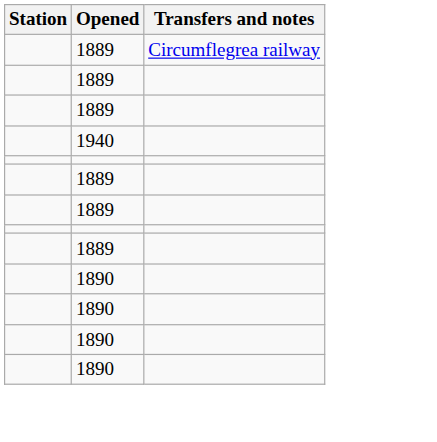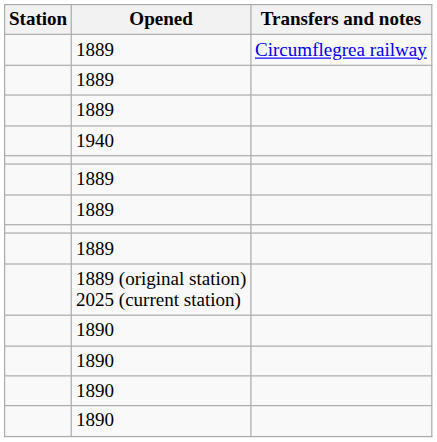+ row: 1889 (original station) 2025 (current station)
